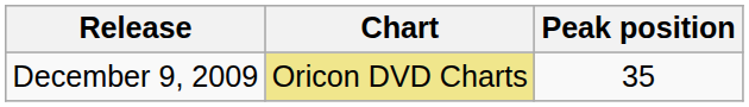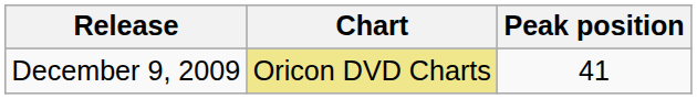December 9, 2009 | Peak position: 35 -> 41
